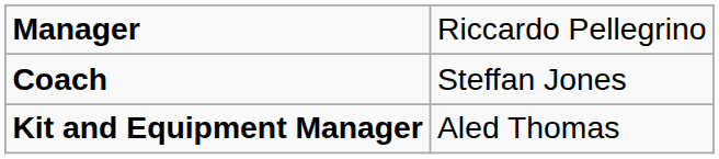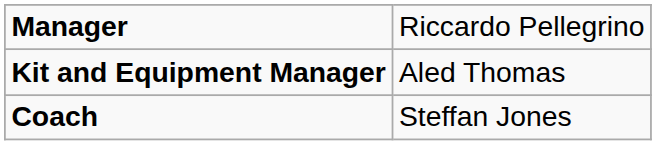rows swapped: Coach <-> Kit and Equipment Manager
